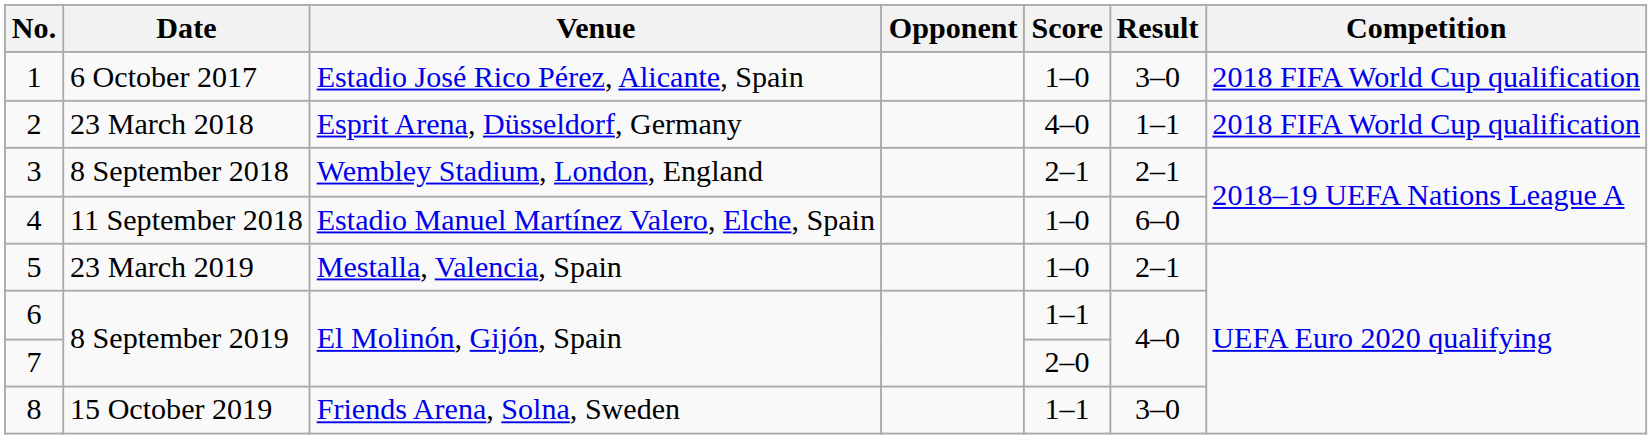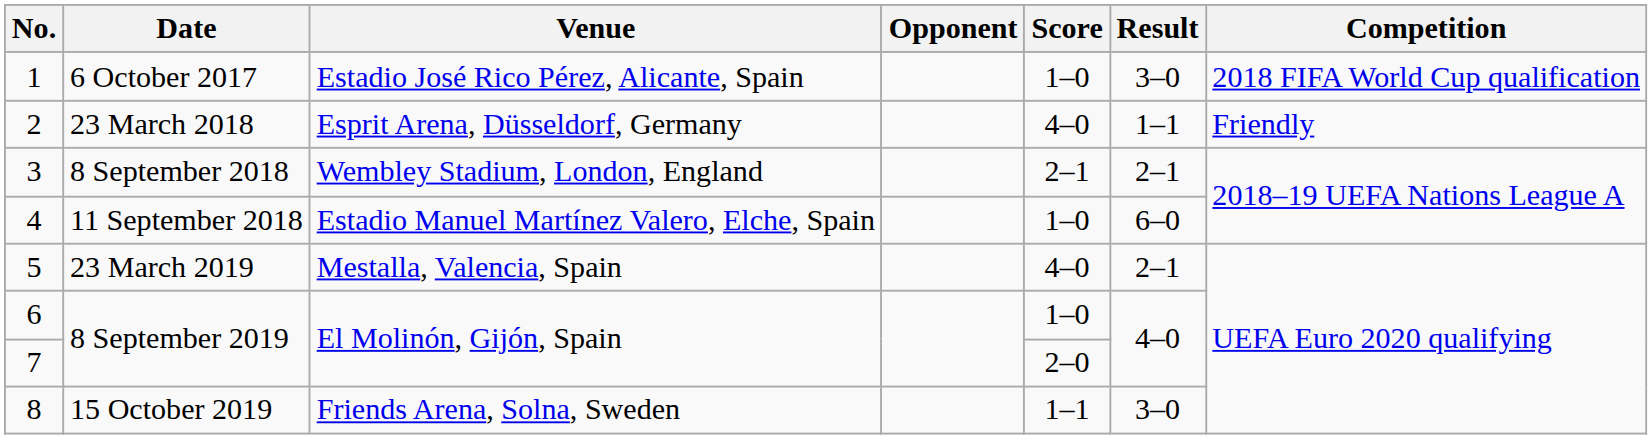2 | Competition: 2018 FIFA World Cup qualification -> Friendly
5 | Score: 1–0 -> 4–0
6 | Score: 1–1 -> 1–0
